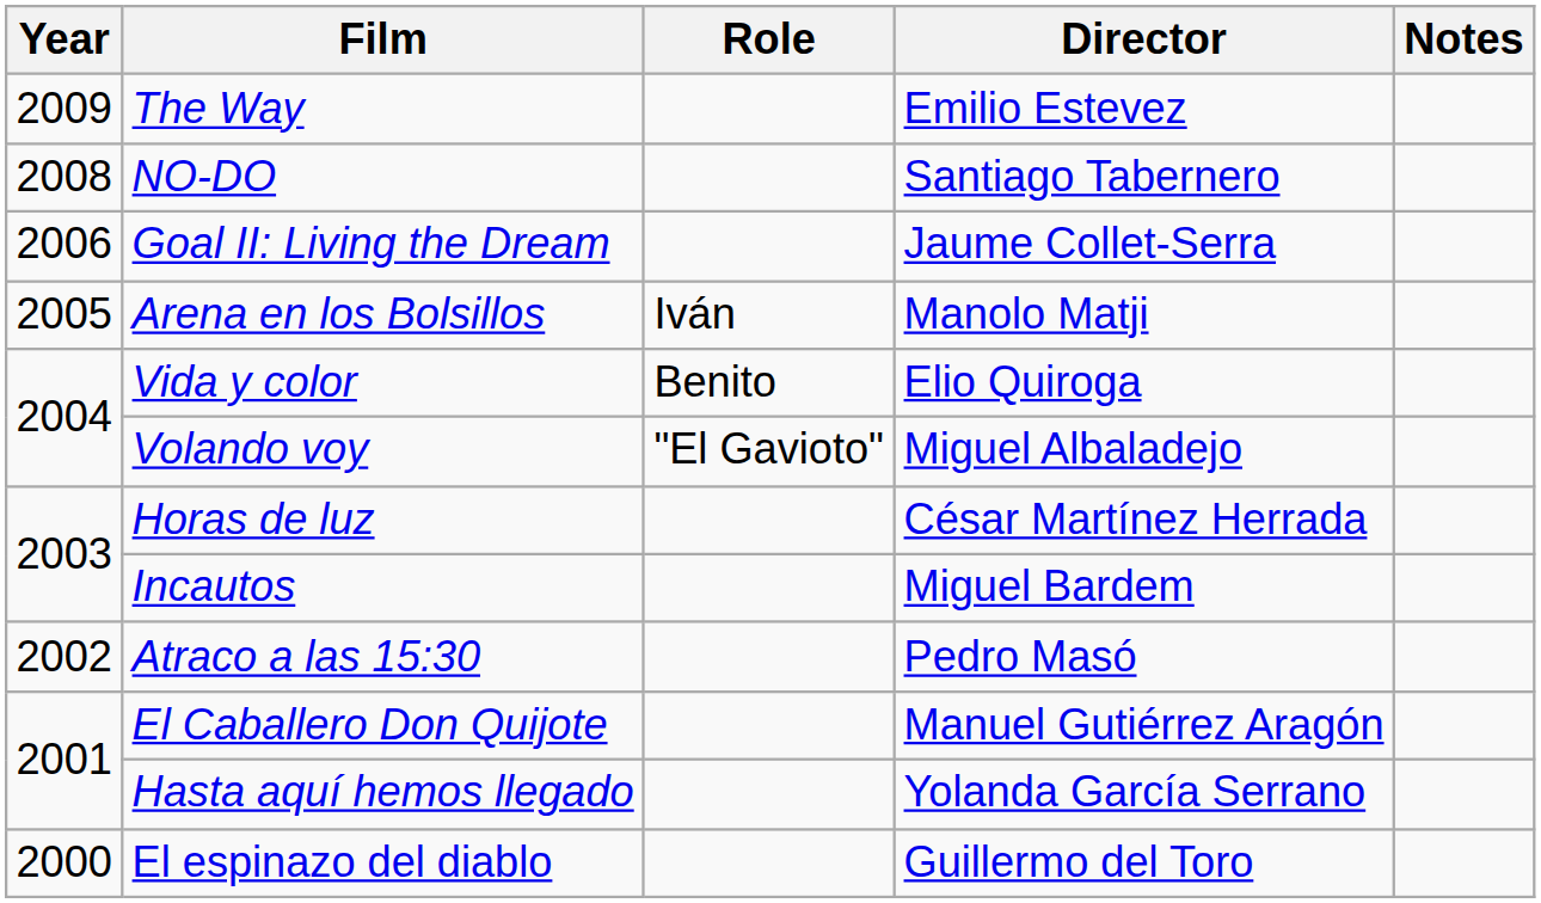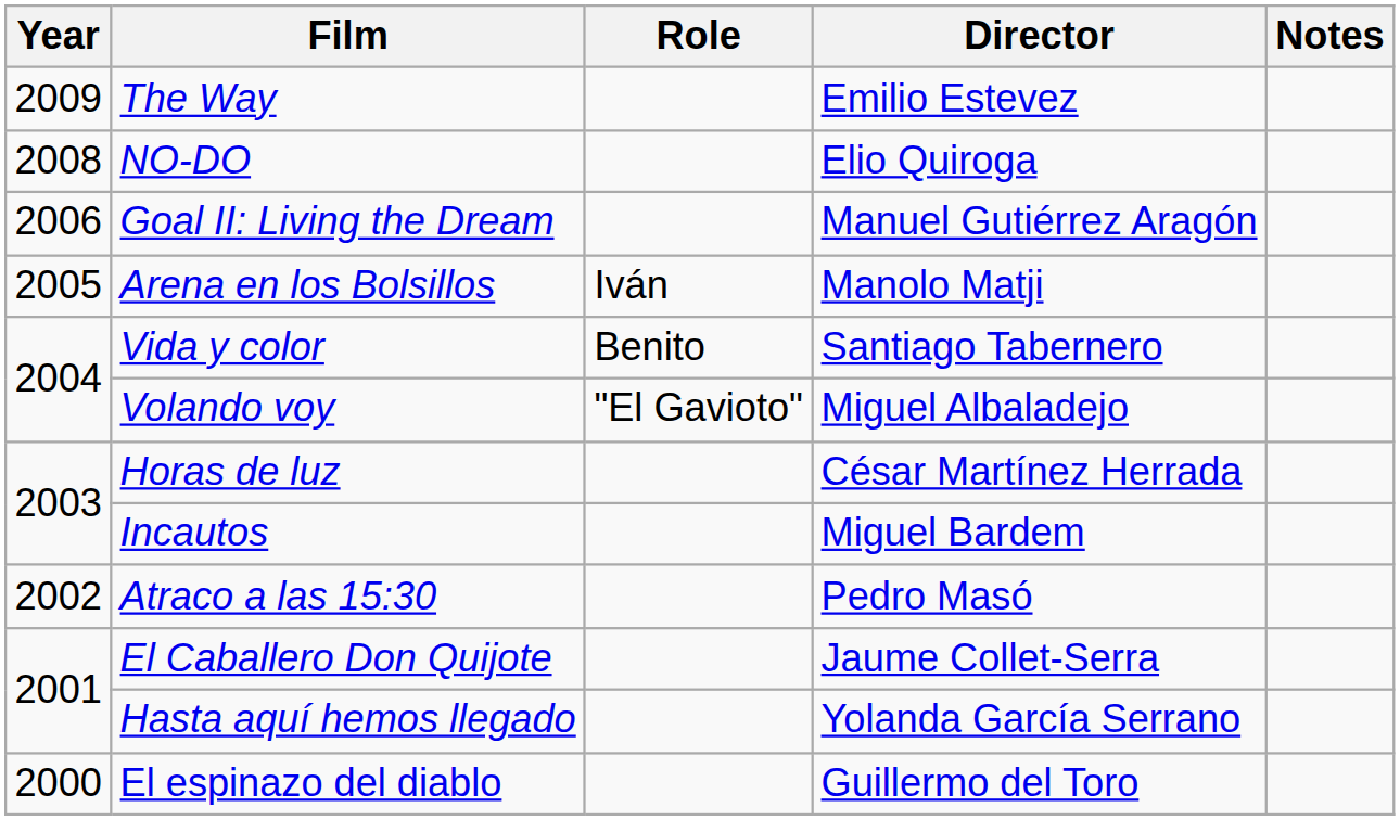NO-DO | Director: Santiago Tabernero -> Elio Quiroga
Goal II: Living the Dream | Director: Jaume Collet-Serra -> Manuel Gutiérrez Aragón
Vida y color | Director: Elio Quiroga -> Santiago Tabernero
El Caballero Don Quijote | Director: Manuel Gutiérrez Aragón -> Jaume Collet-Serra
